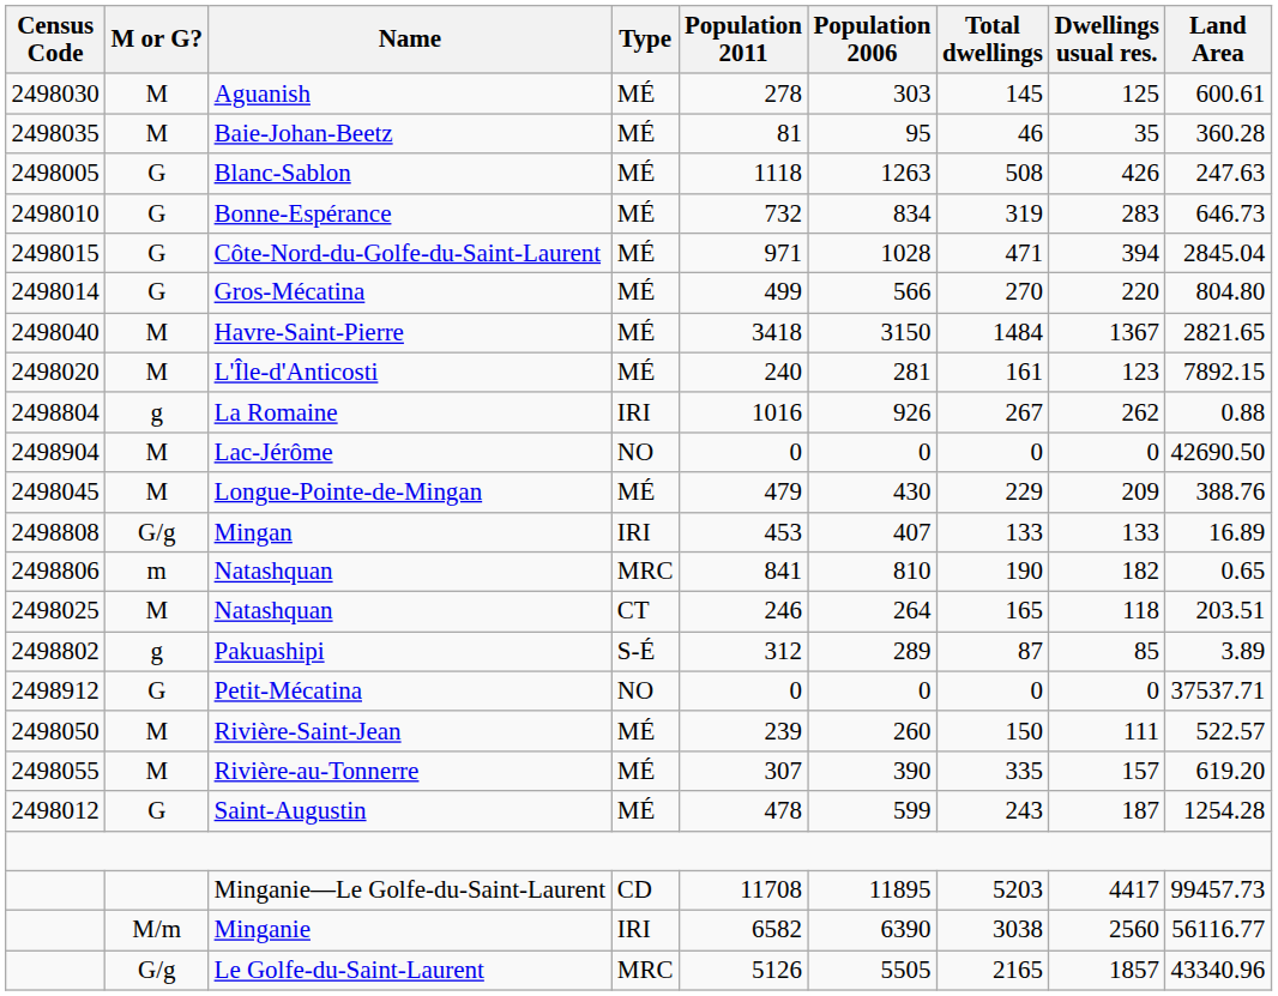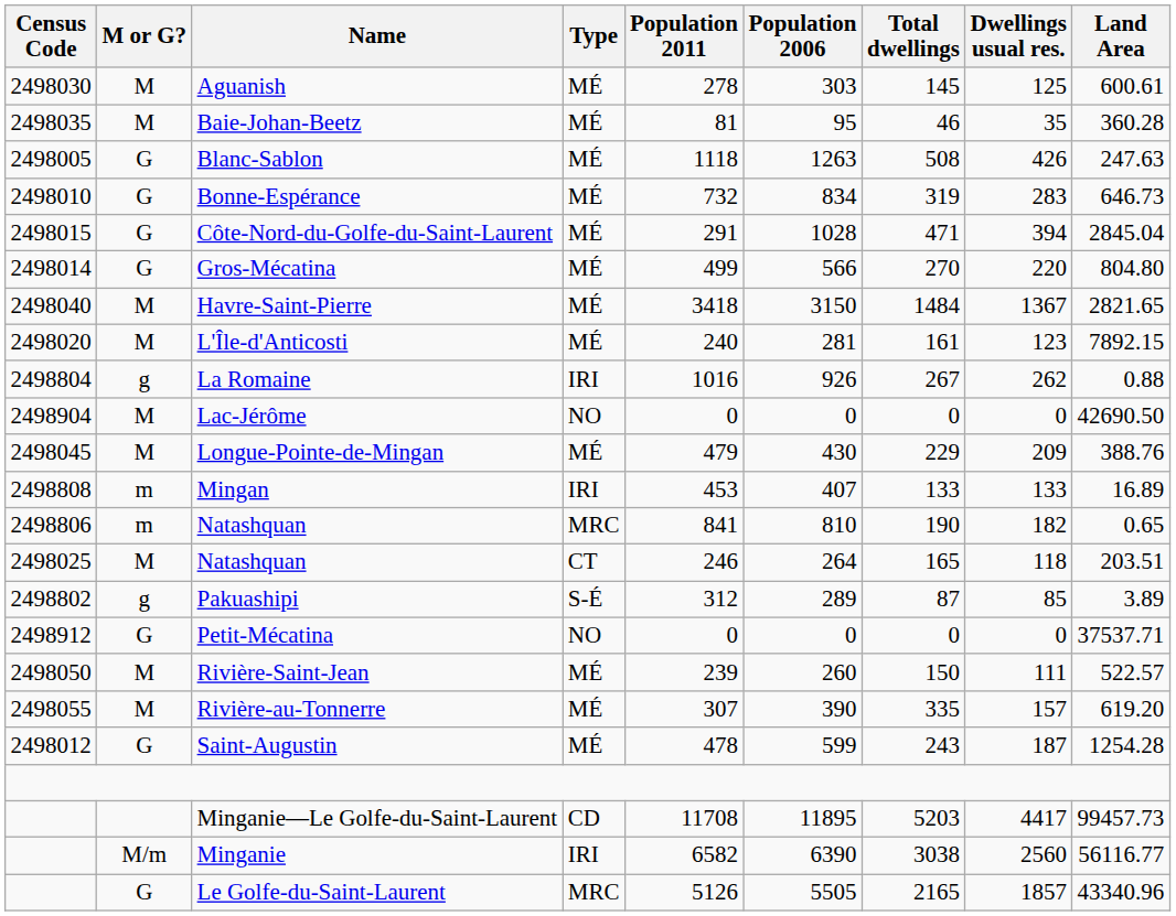Côte-Nord-du-Golfe-du-Saint-Laurent | Population 2011: 971 -> 291
Mingan | M or G?: G/g -> m
Le Golfe-du-Saint-Laurent | M or G?: G/g -> G
